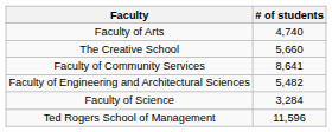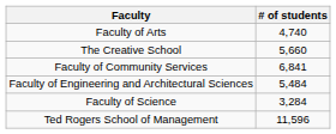Faculty of Community Services | # of students: 8,641 -> 6,841
Faculty of Engineering and Architectural Sciences | # of students: 5,482 -> 5,484
